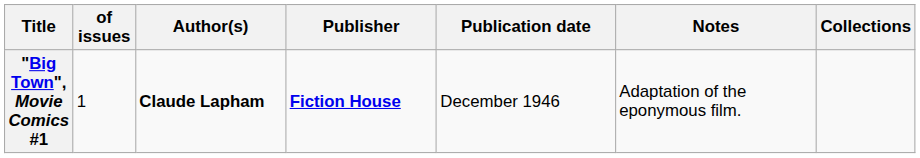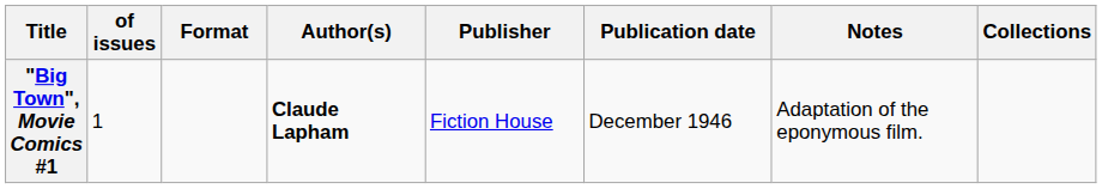+ column: Format
"Big Town", Movie Comics #1 | Publisher: bold -> normal
